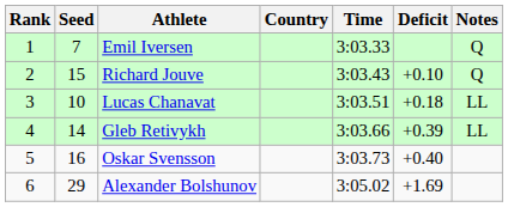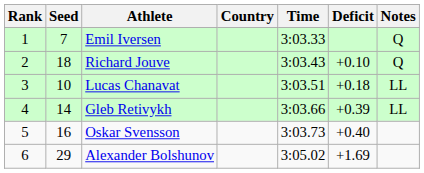Richard Jouve | Seed: 15 -> 18
